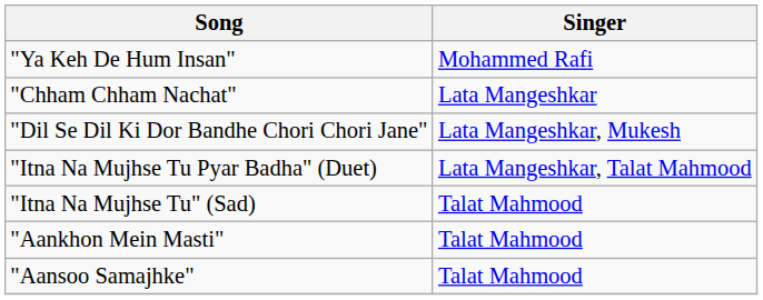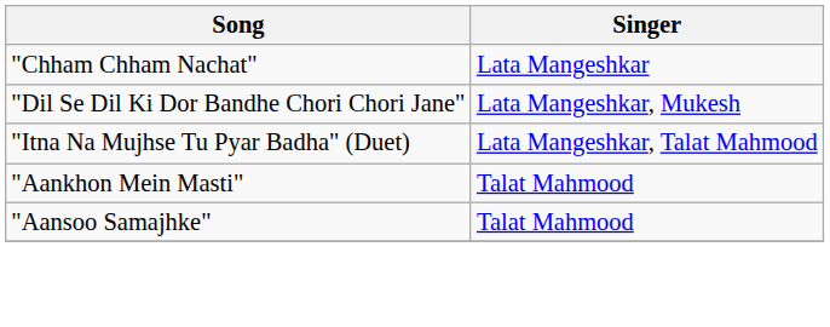- row: "Ya Keh De Hum Insan" | Mohammed Rafi
- row: "Itna Na Mujhse Tu" (Sad) | Talat Mahmood
